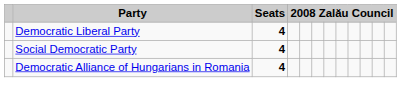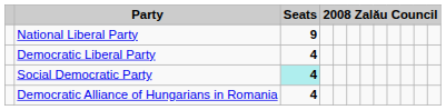+ row: National Liberal Party | 9
Social Democratic Party | Seats: no background -> paleturquoise background
